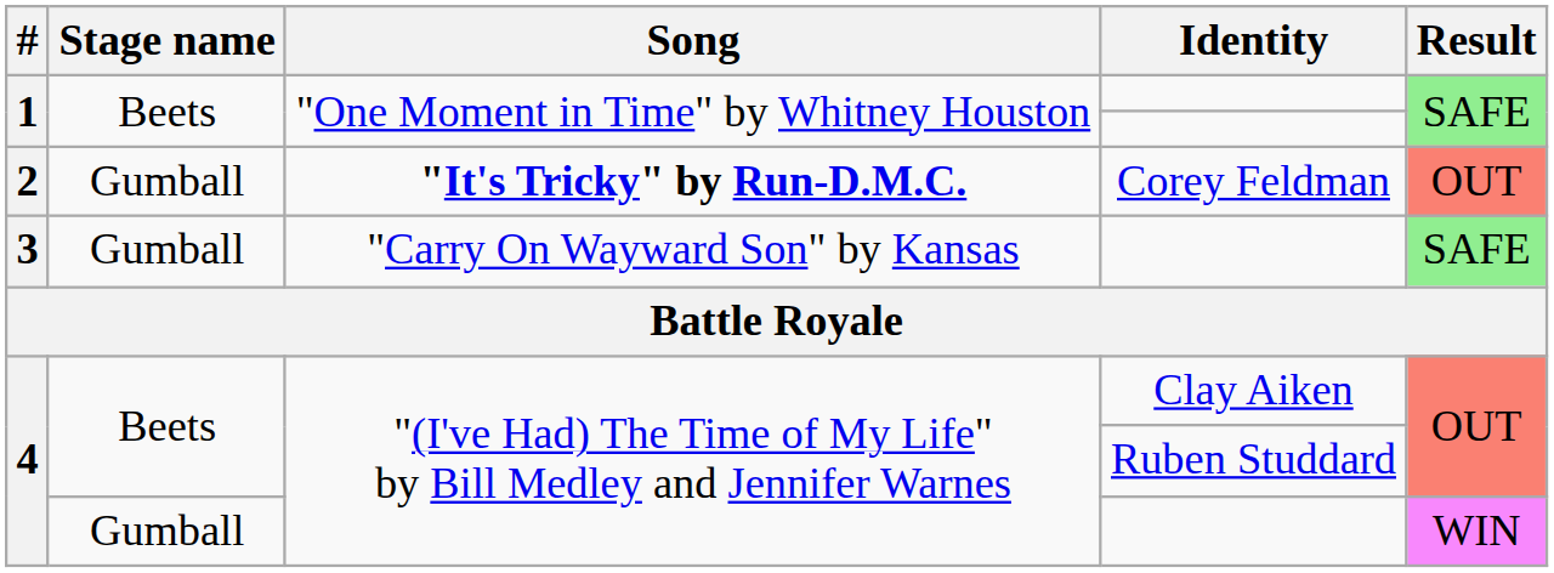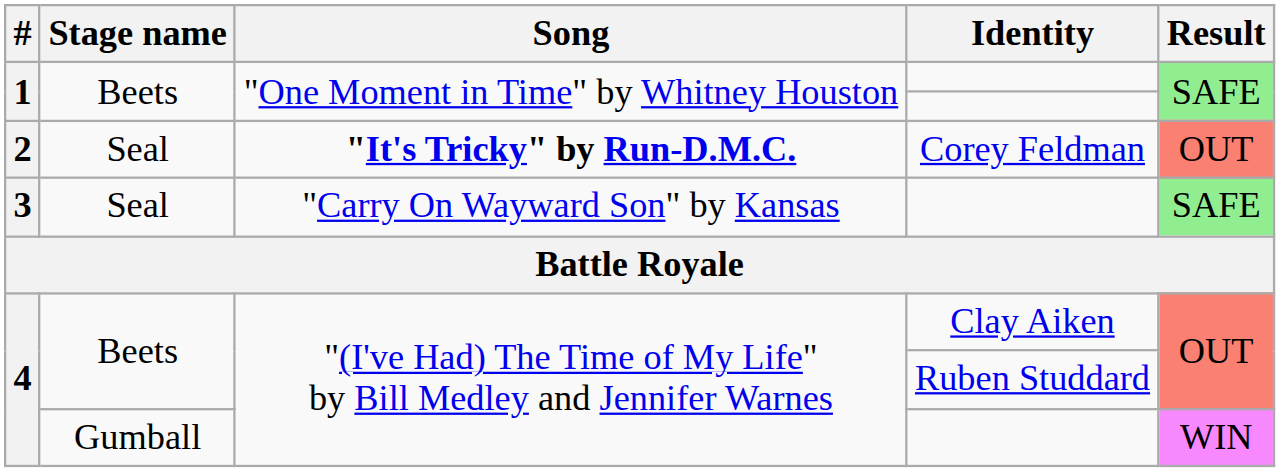2 | Stage name: Gumball -> Seal
3 | Stage name: Gumball -> Seal
